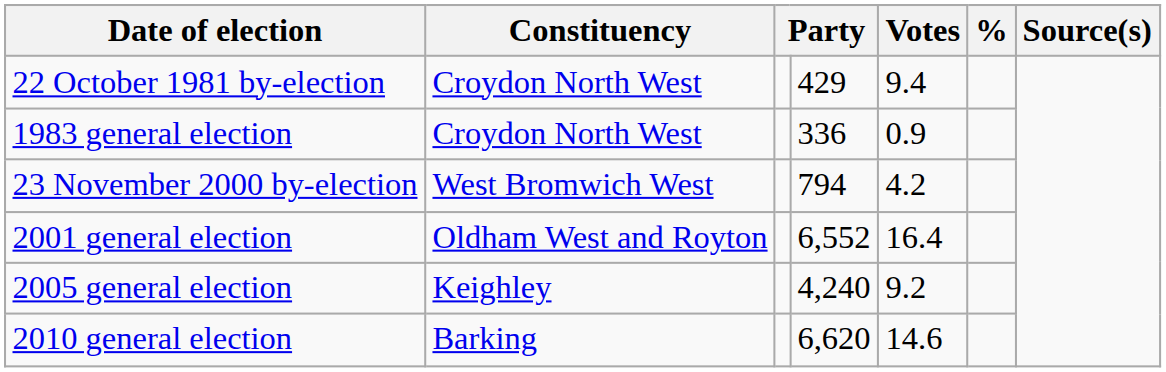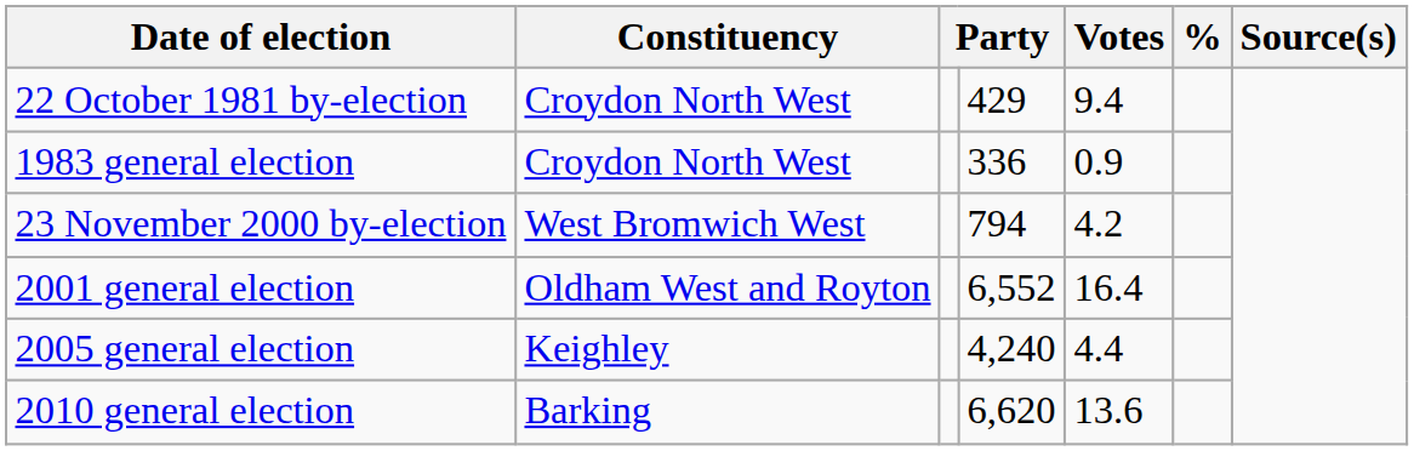2005 general election | Votes: 9.2 -> 4.4
2010 general election | Votes: 14.6 -> 13.6
